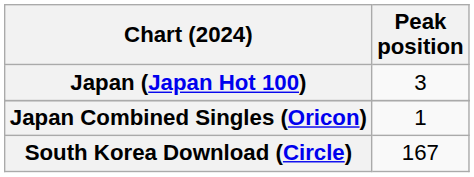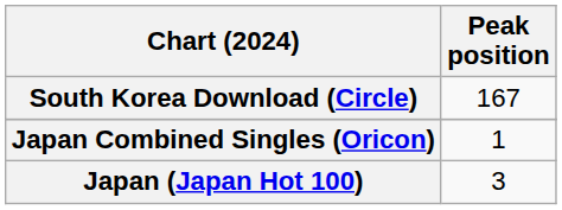rows swapped: Japan (Japan Hot 100) <-> South Korea Download (Circle)
